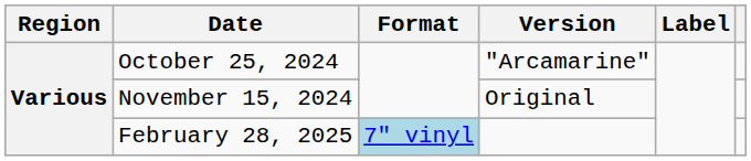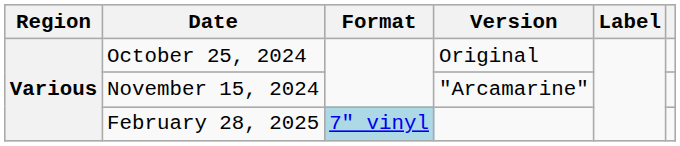October 25, 2024 | Version: "Arcamarine" -> Original
November 15, 2024 | Version: Original -> "Arcamarine"
